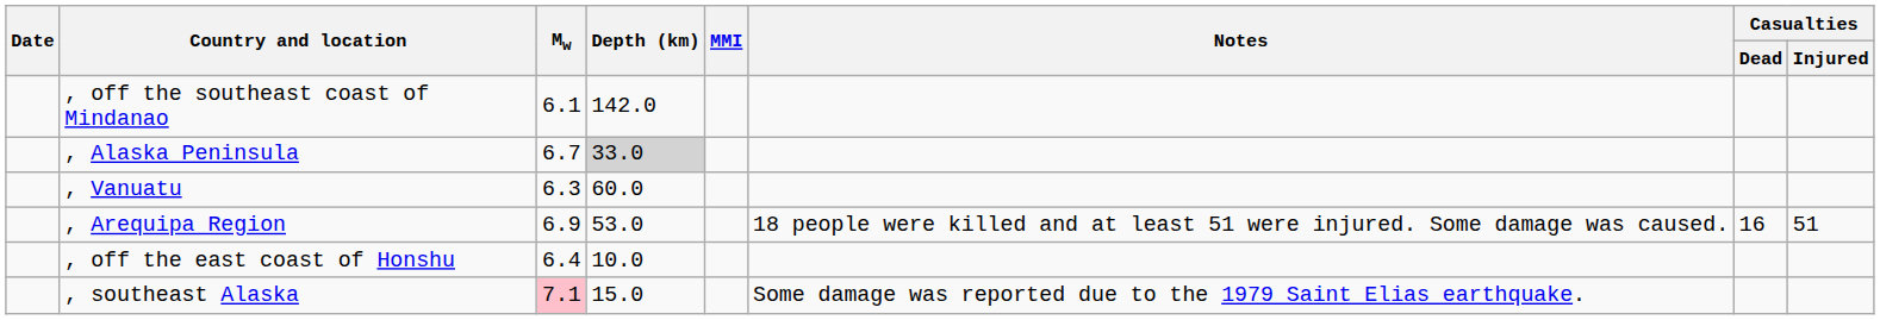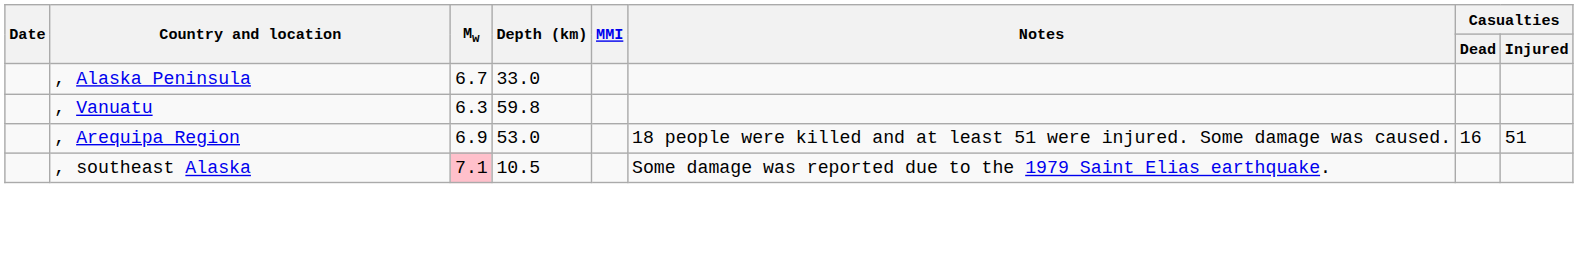- row: , off the southeast coast of Mindanao | 6.1 | 142.0
, Alaska Peninsula | Depth (km): lightgrey background -> no background
, Vanuatu | Depth (km): 60.0 -> 59.8
- row: , off the east coast of Honshu | 6.4 | 10.0
, southeast Alaska | Depth (km): 15.0 -> 10.5
